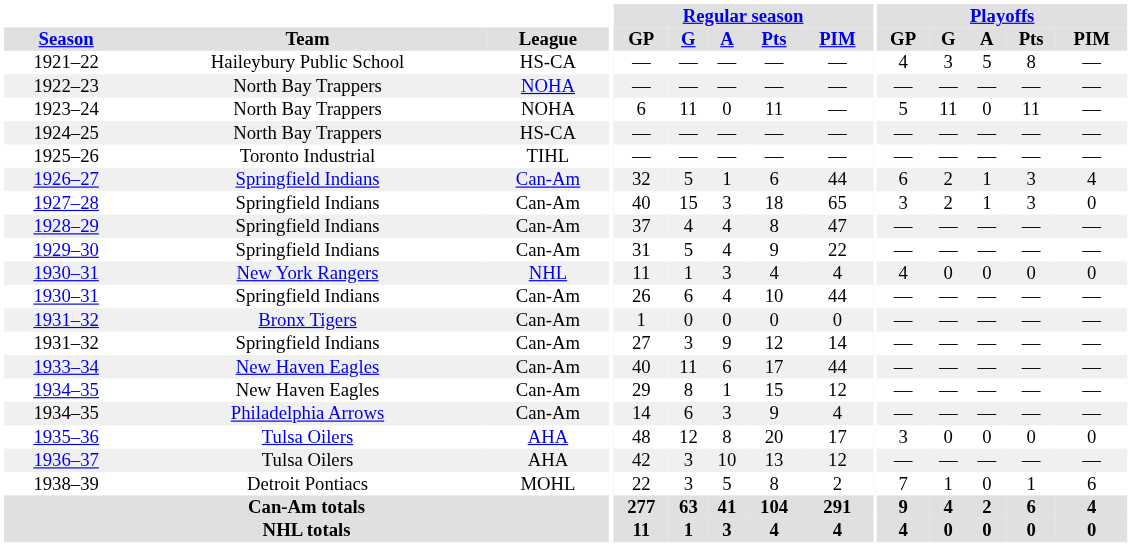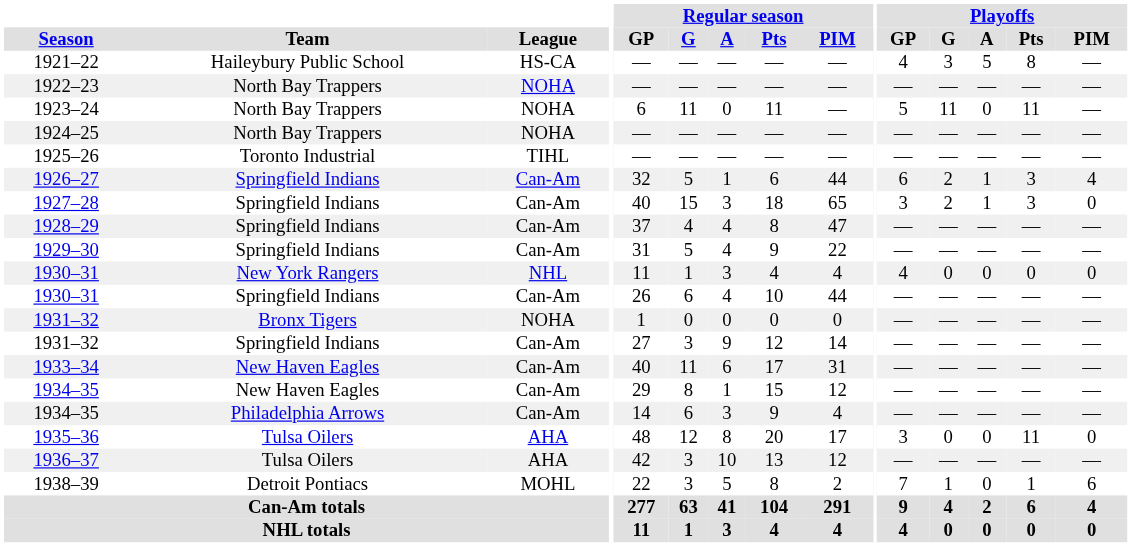1924–25 | League: HS-CA -> NOHA
1931–32 / Bronx Tigers | League: Can-Am -> NOHA
1933–34 | Regular season / PIM: 44 -> 31
1935–36 | Playoffs / Pts: 0 -> 11
